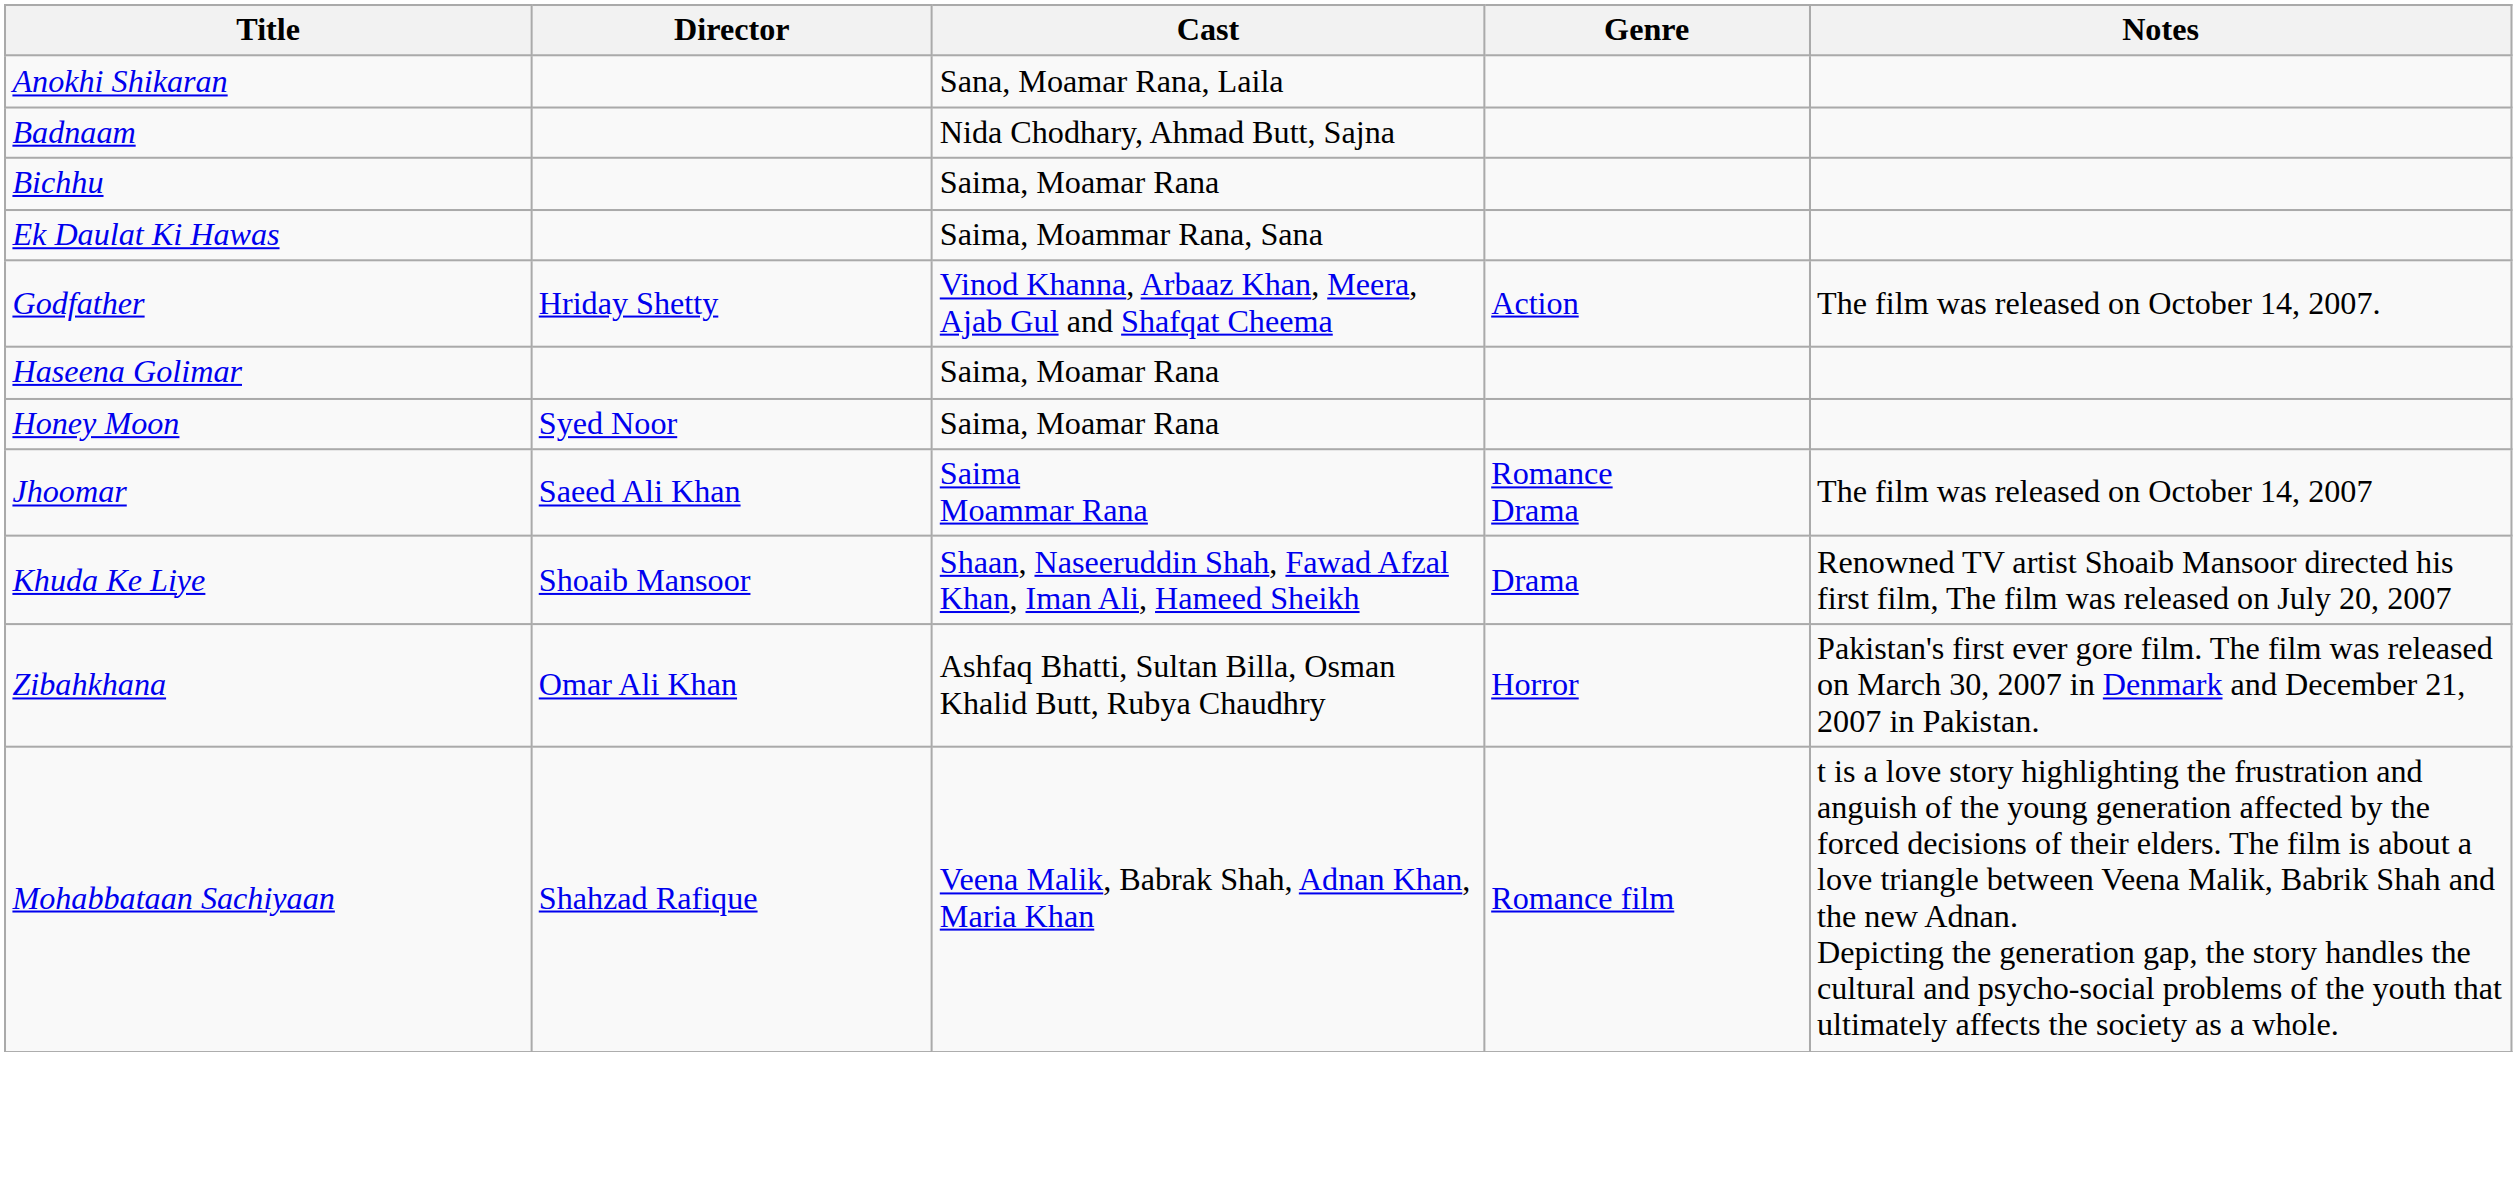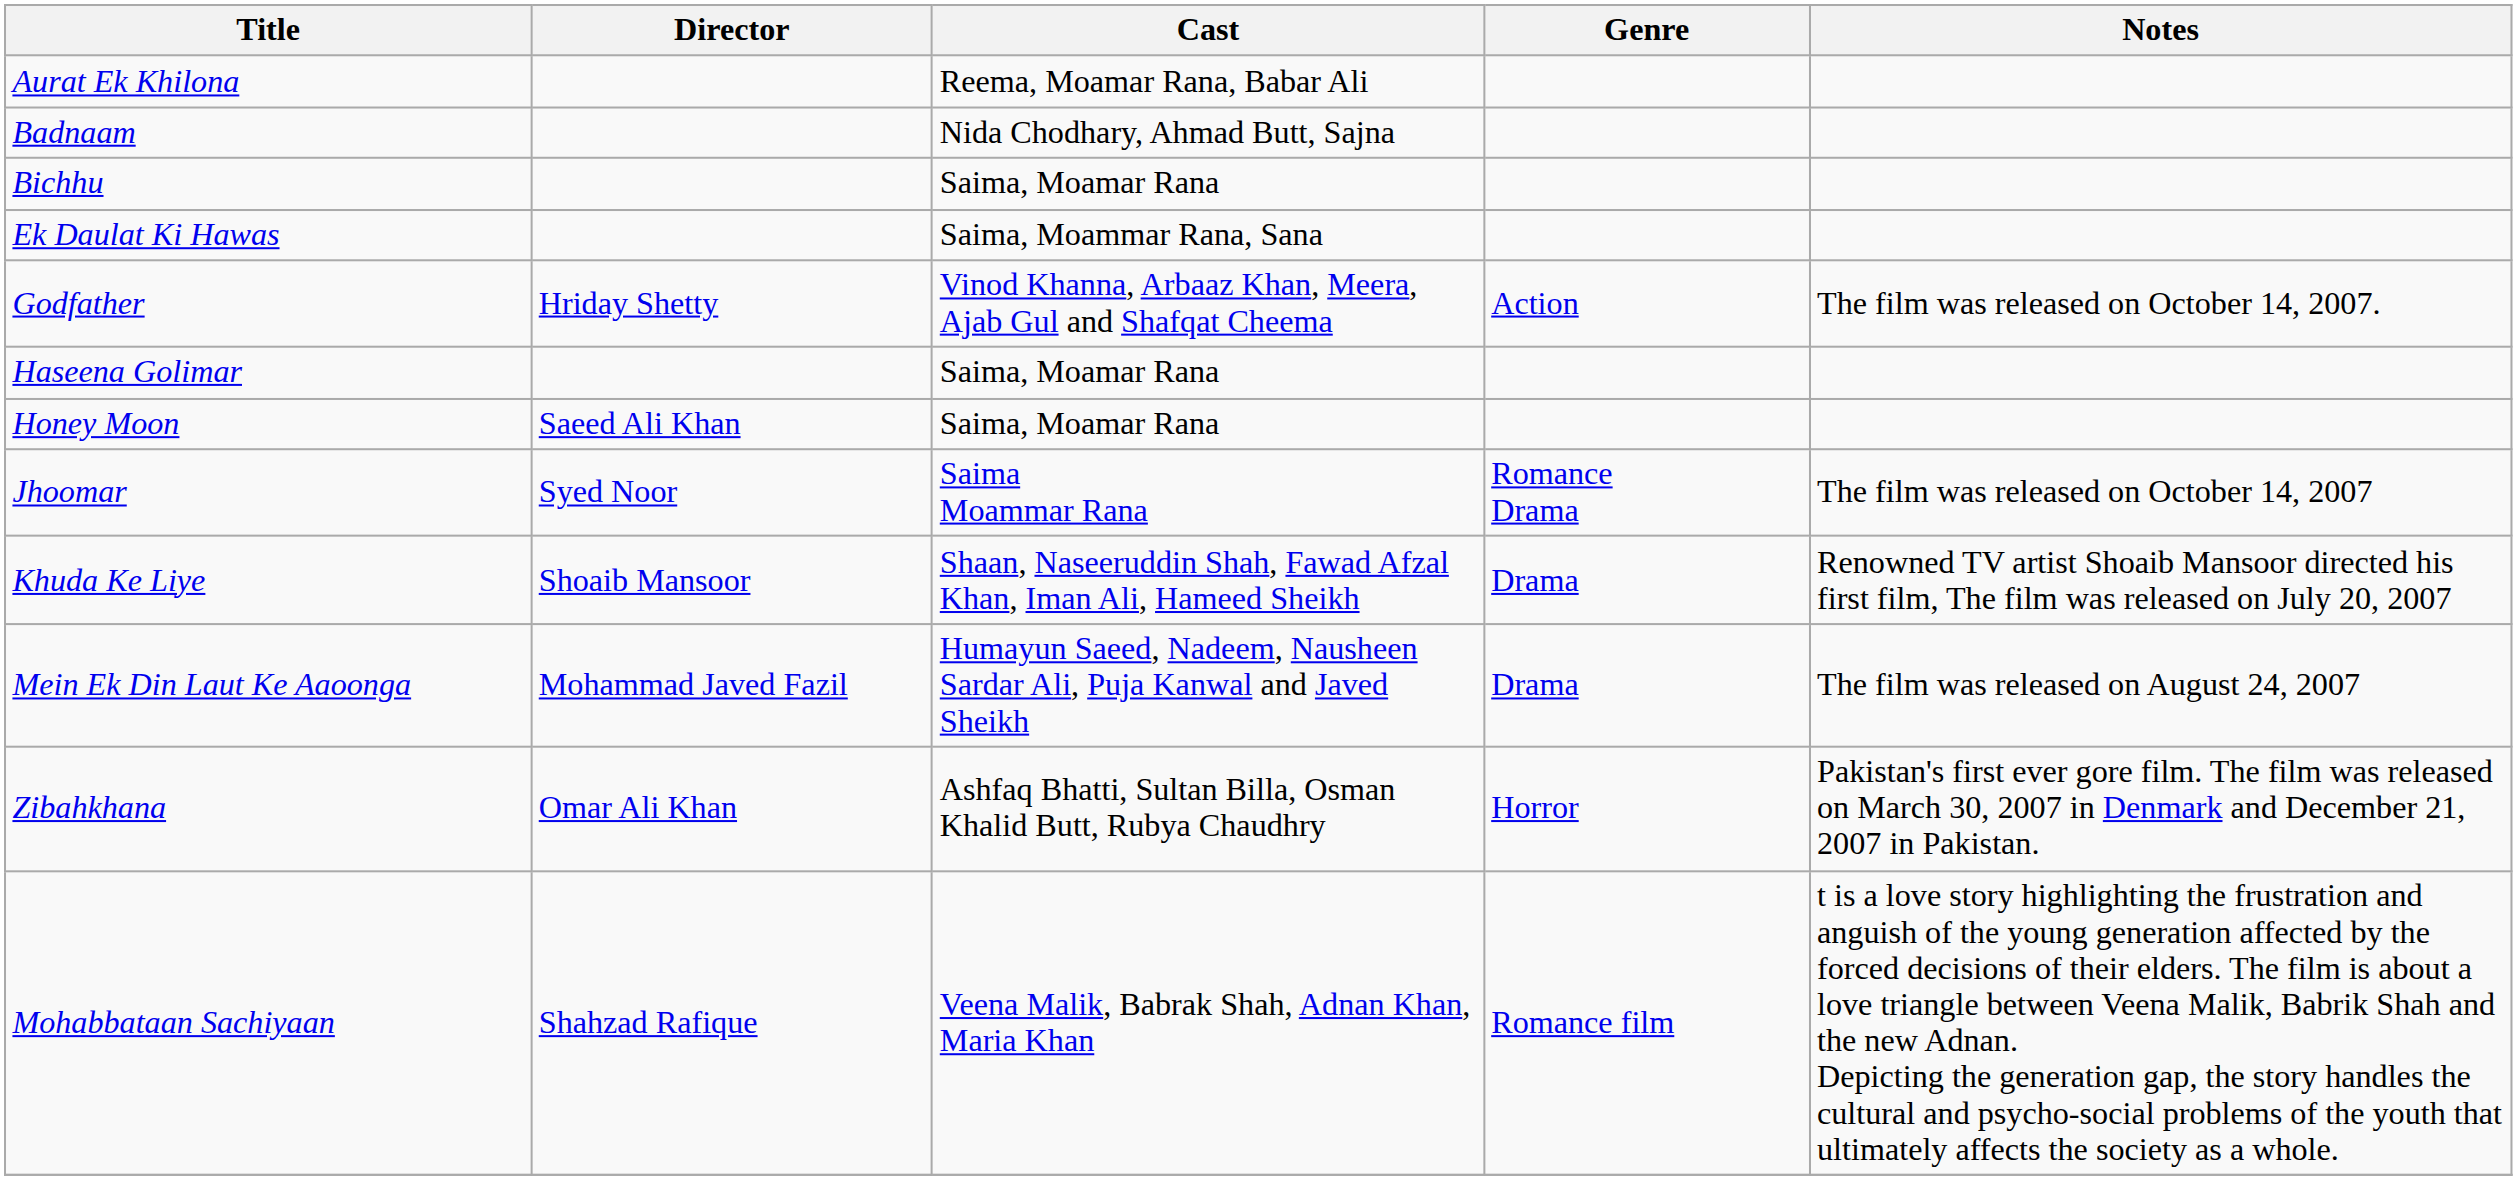- row: Anokhi Shikaran | Sana, Moamar Rana, Laila
+ row: Aurat Ek Khilona | Reema, Moamar Rana, Babar Ali
Honey Moon | Director: Syed Noor -> Saeed Ali Khan
Jhoomar | Director: Saeed Ali Khan -> Syed Noor
+ row: Mein Ek Din Laut Ke Aaoonga | Mohammad Javed Fazil | Humayun Saeed, Nadeem, Nausheen Sardar Ali, Puja Kanwal and Javed Sheikh | Drama | The film was released on August 24, 2007
